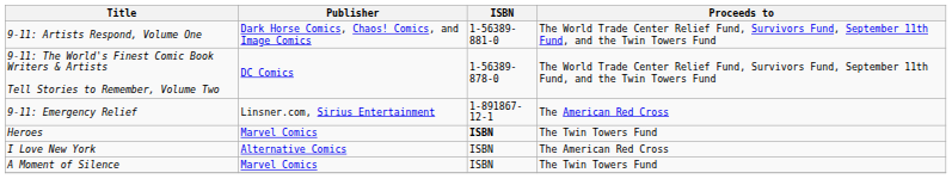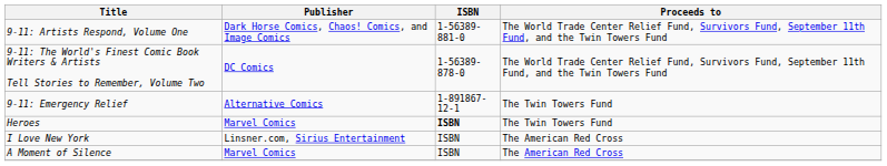9-11: Emergency Relief | Publisher: Linsner.com, Sirius Entertainment -> Alternative Comics
9-11: Emergency Relief | Proceeds to: The American Red Cross -> The Twin Towers Fund
I Love New York | Publisher: Alternative Comics -> Linsner.com, Sirius Entertainment
A Moment of Silence | Proceeds to: The Twin Towers Fund -> The American Red Cross
